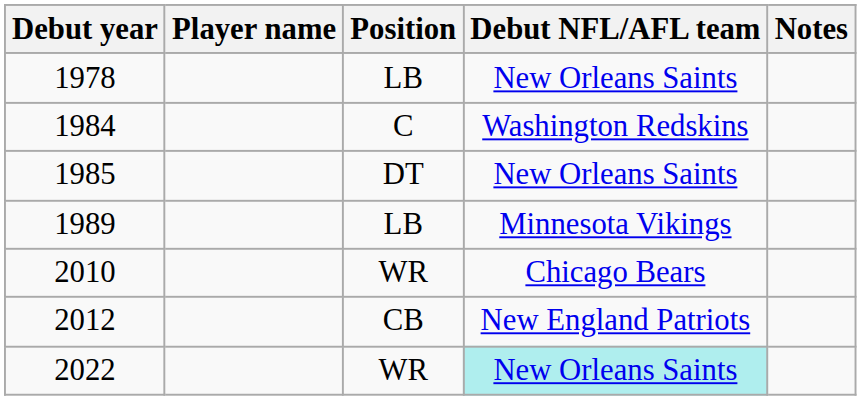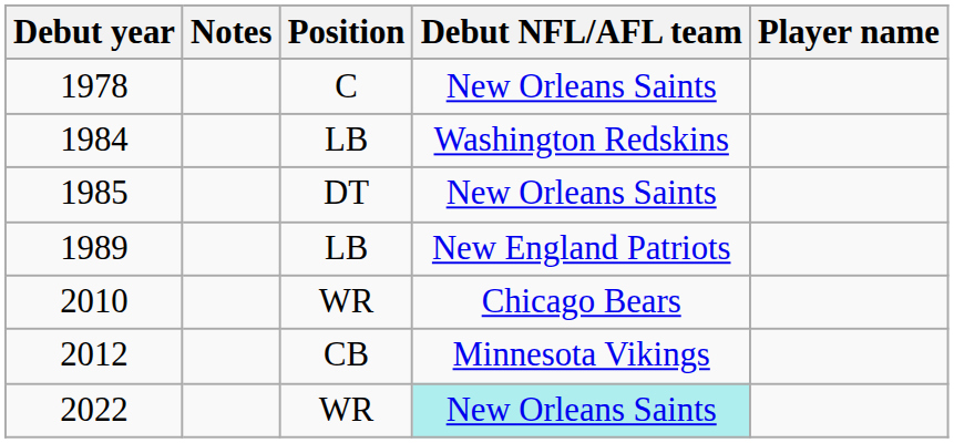columns swapped: Player name <-> Notes
1978 | Position: LB -> C
1984 | Position: C -> LB
1989 | Debut NFL/AFL team: Minnesota Vikings -> New England Patriots
2012 | Debut NFL/AFL team: New England Patriots -> Minnesota Vikings
